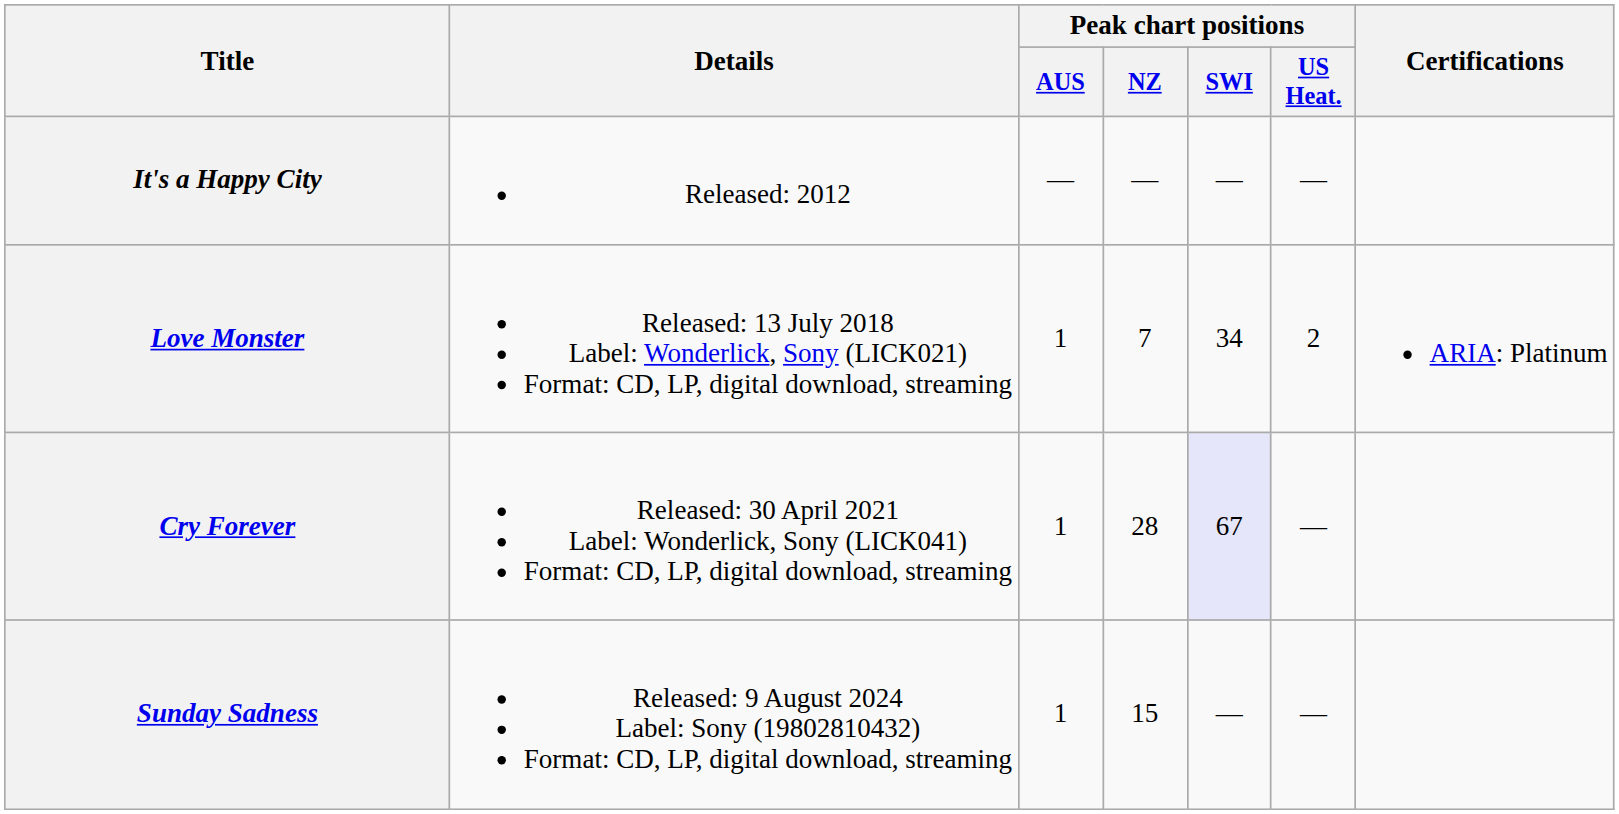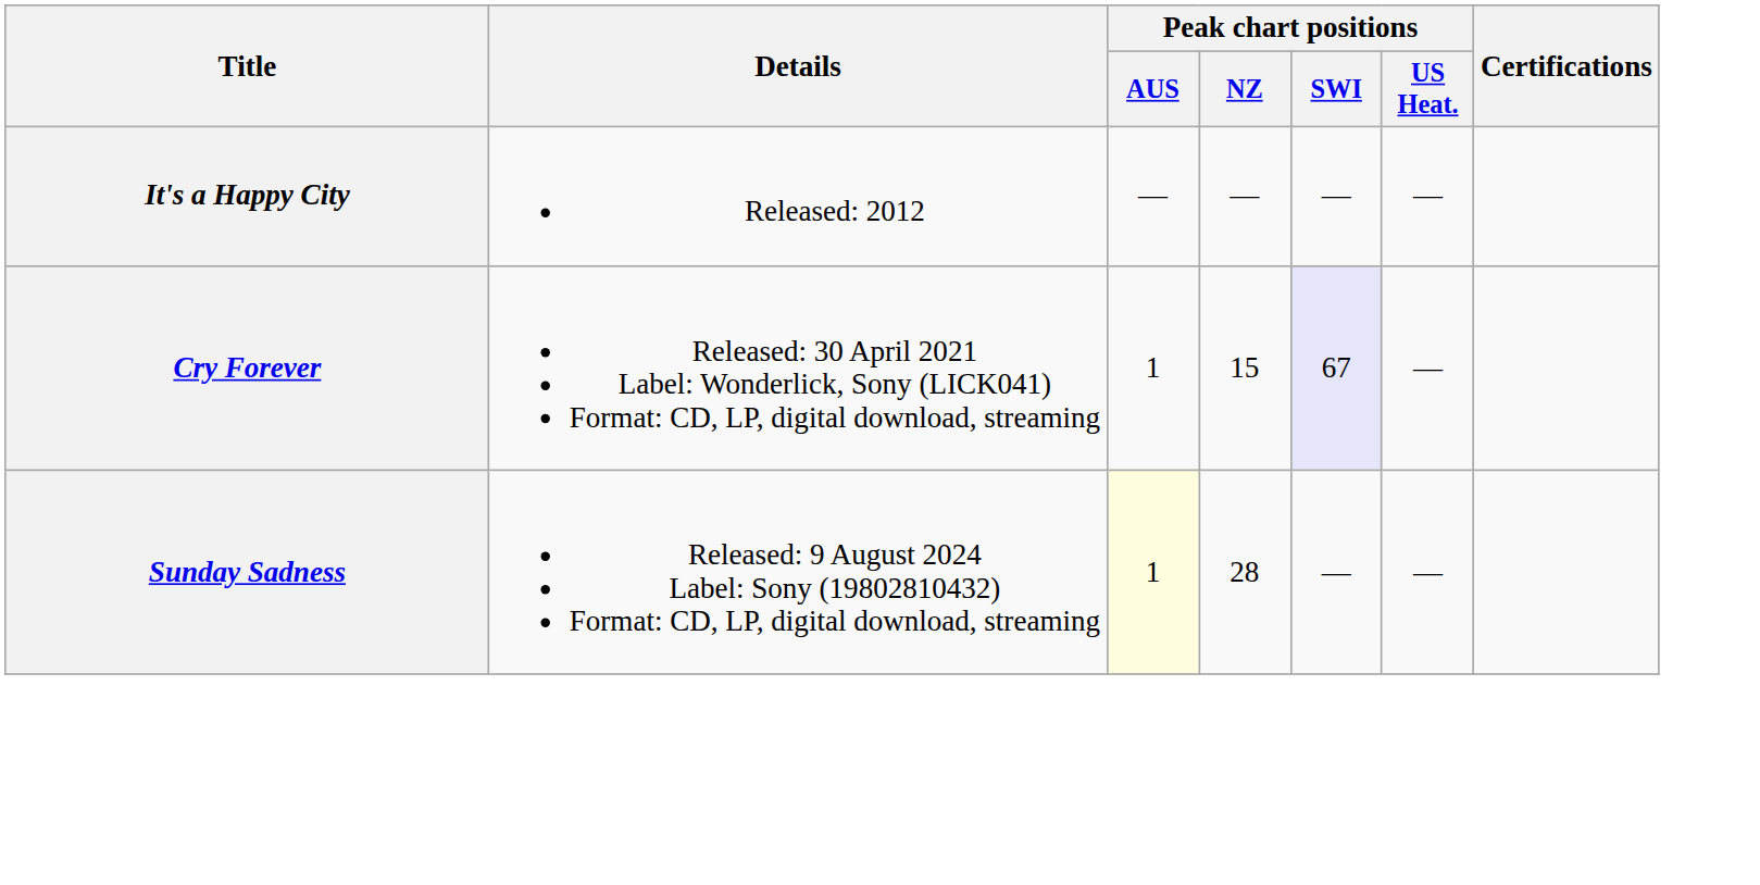- row: Love Monster | Released: 13 July 2018 Label: Wonderlick, Sony (LICK021) Format: CD, LP, digital download, streaming | 1 | 7 | 34 | 2 | ARIA: Platinum
Cry Forever | Peak chart positions / NZ: 28 -> 15
Sunday Sadness | Peak chart positions / AUS: no background -> lightyellow background
Sunday Sadness | Peak chart positions / NZ: 15 -> 28
